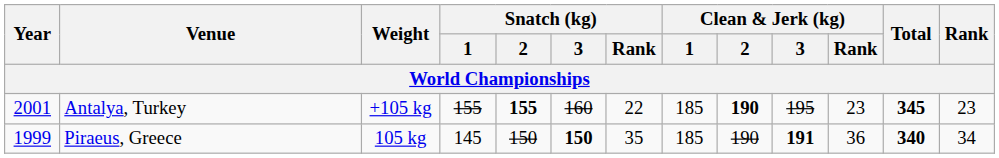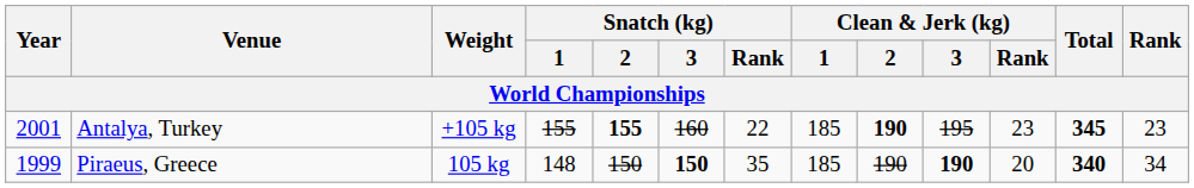Piraeus, Greece | Snatch (kg) / 1: 145 -> 148
Piraeus, Greece | Clean & Jerk (kg) / 3: 191 -> 190
Piraeus, Greece | Clean & Jerk (kg) / Rank: 36 -> 20
